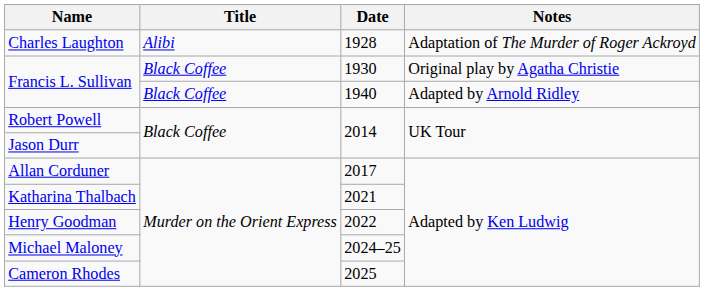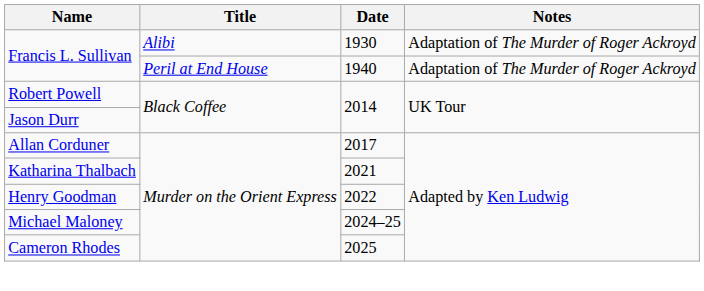- row: Charles Laughton | Alibi | 1928 | Adaptation of The Murder of Roger Ackroyd
Francis L. Sullivan / 1930 | Title: Black Coffee -> Alibi
Francis L. Sullivan / 1930 | Notes: Original play by Agatha Christie -> Adaptation of The Murder of Roger Ackroyd
Francis L. Sullivan / 1940 | Title: Black Coffee -> Peril at End House
Francis L. Sullivan / 1940 | Notes: Adapted by Arnold Ridley -> Adaptation of The Murder of Roger Ackroyd
